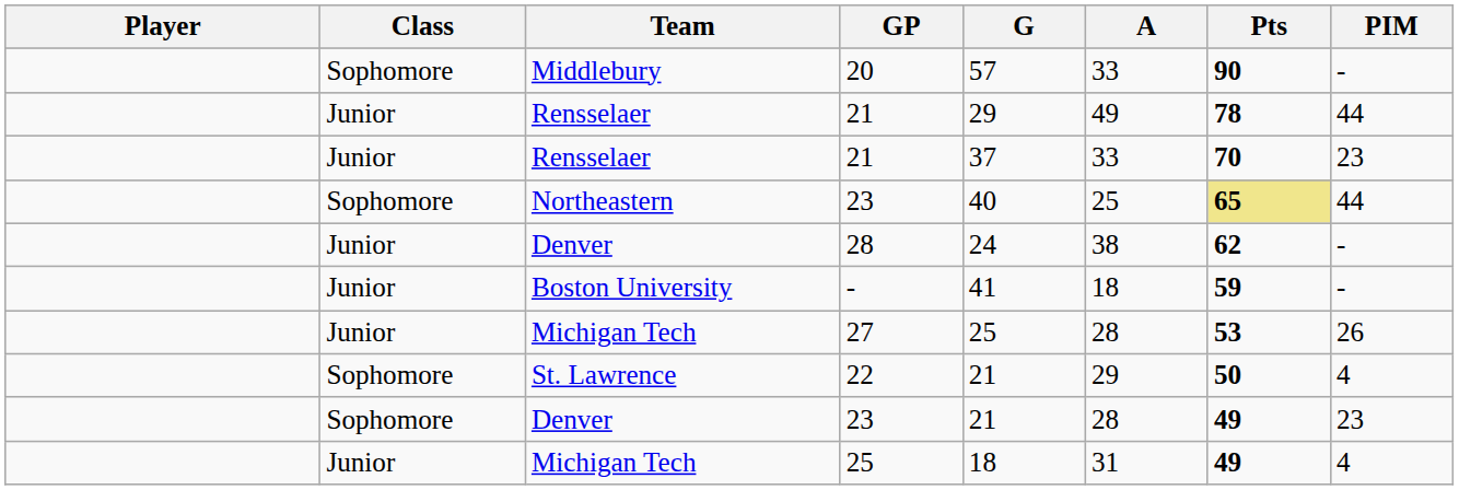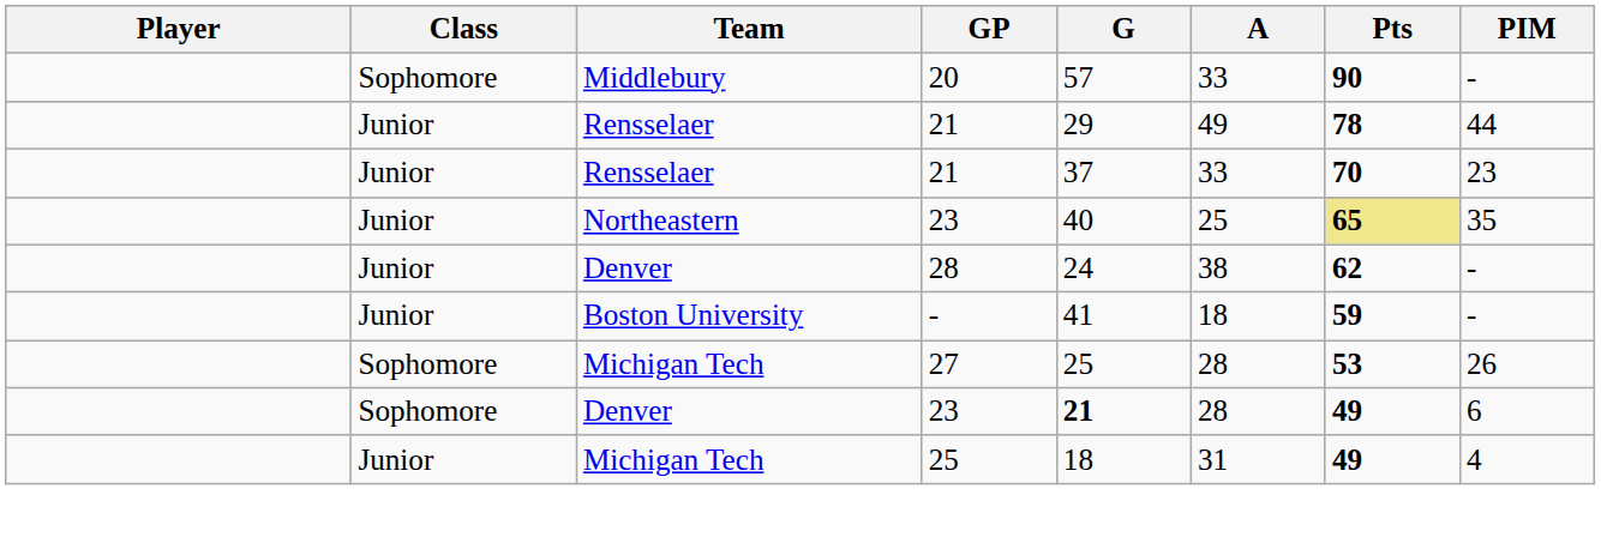Northeastern / 23 | Class: Sophomore -> Junior
Northeastern / 23 | PIM: 44 -> 35
27 | Class: Junior -> Sophomore
- row: Sophomore | St. Lawrence | 22 | 21 | 29 | 50 | 4
Denver / 23 | G: normal -> bold
Denver / 23 | PIM: 23 -> 6
